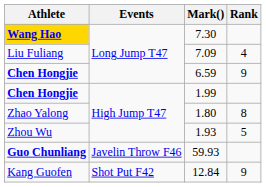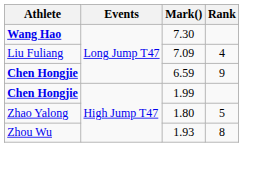7.30 | Athlete: gold background -> no background
1.80 | Rank: 8 -> 5
1.93 | Rank: 5 -> 8
- row: Guo Chunliang | Javelin Throw F46 | 59.93
- row: Kang Guofen | Shot Put F42 | 12.84 | 9
